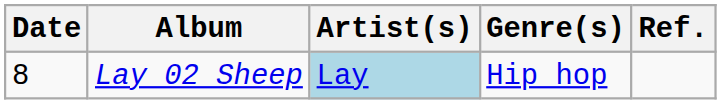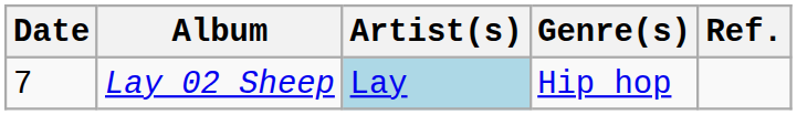Lay 02 Sheep | Date: 8 -> 7
